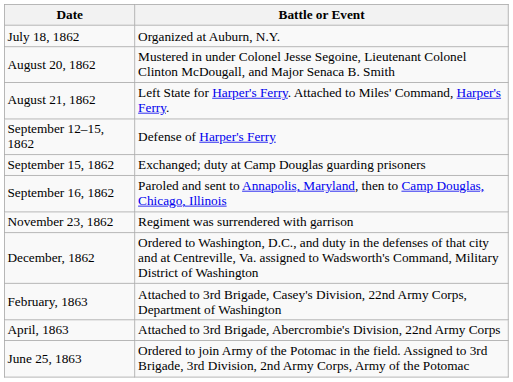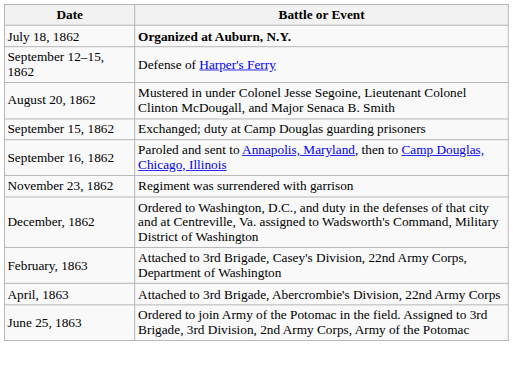July 18, 1862 | Battle or Event: normal -> bold
rows swapped: August 20, 1862 <-> September 12–15, 1862
- row: August 21, 1862 | Left State for Harper's Ferry. Attached to Miles' Command, Harper's Ferry.
